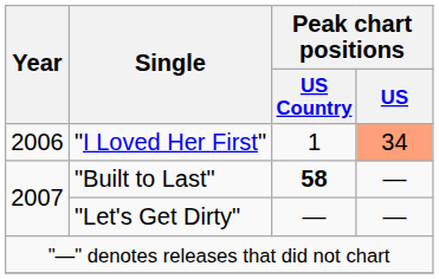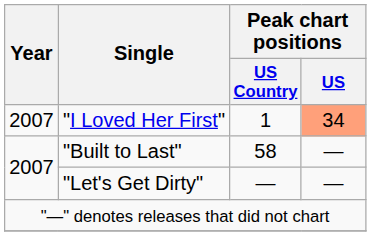"I Loved Her First" | Year: 2006 -> 2007
"Built to Last" | Peak chart positions / US Country: bold -> normal
